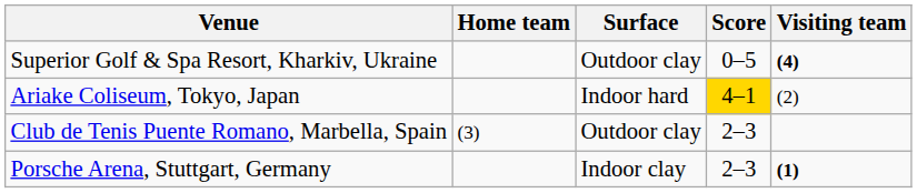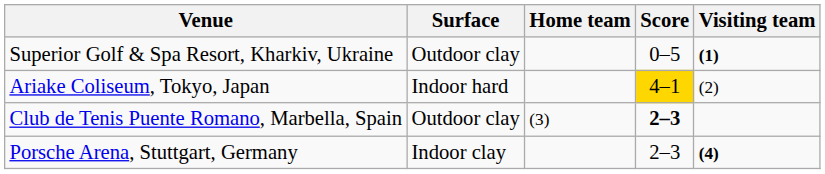columns swapped: Surface <-> Home team
Superior Golf & Spa Resort, Kharkiv, Ukraine | Visiting team: (4) -> (1)
Club de Tenis Puente Romano, Marbella, Spain | Score: normal -> bold
Porsche Arena, Stuttgart, Germany | Visiting team: (1) -> (4)
